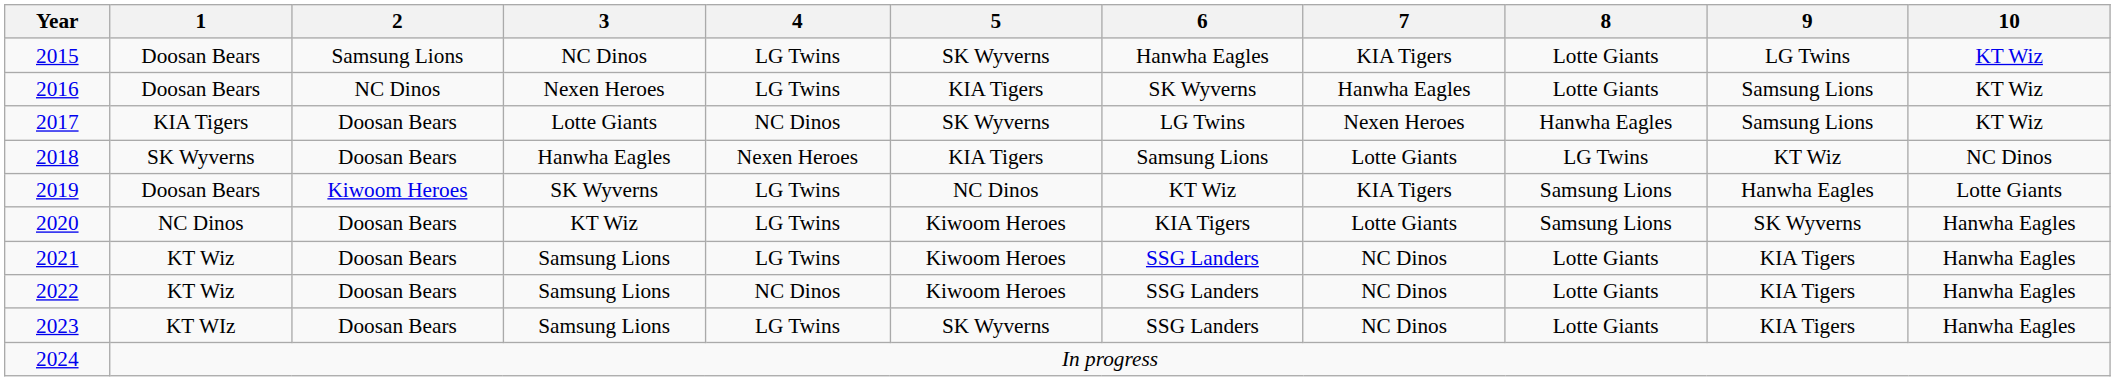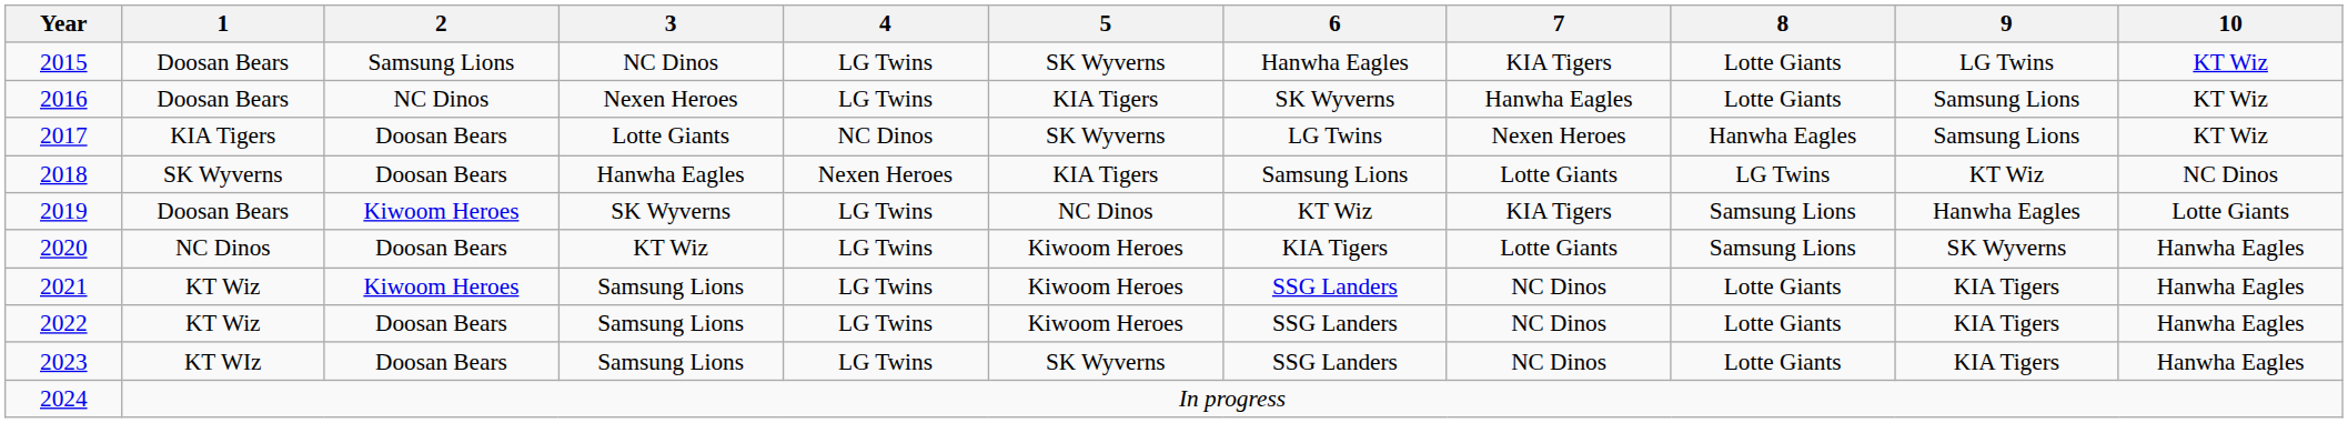2021 | 2: Doosan Bears -> Kiwoom Heroes
2022 | 4: NC Dinos -> LG Twins
